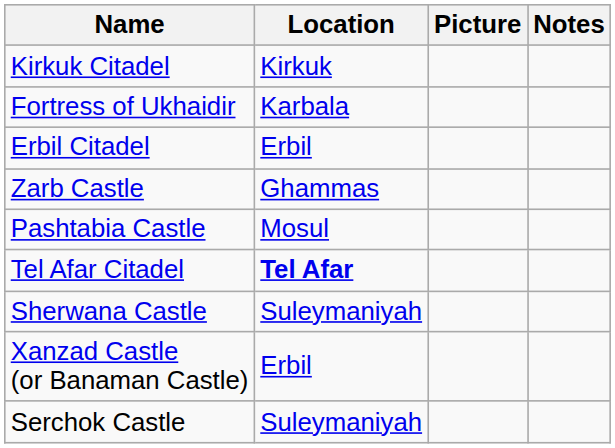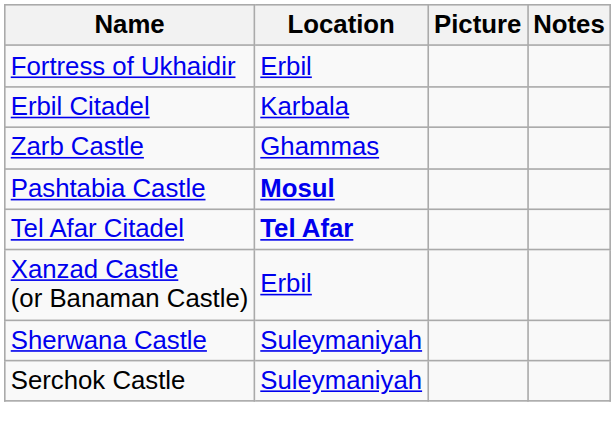- row: Kirkuk Citadel | Kirkuk
Fortress of Ukhaidir | Location: Karbala -> Erbil
Erbil Citadel | Location: Erbil -> Karbala
Pashtabia Castle | Location: normal -> bold
rows swapped: Xanzad Castle (or Banaman Castle) <-> Sherwana Castle
